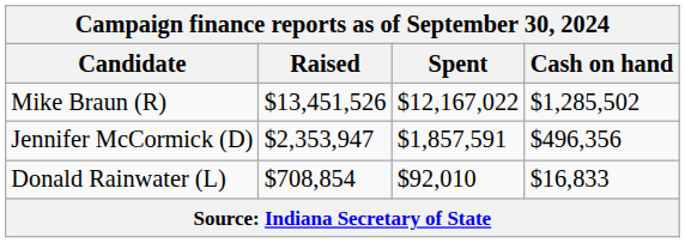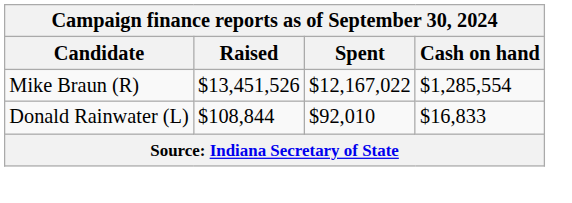Mike Braun (R) | Cash on hand: $1,285,502 -> $1,285,554
- row: Jennifer McCormick (D) | $2,353,947 | $1,857,591 | $496,356
Donald Rainwater (L) | Raised: $708,854 -> $108,844
